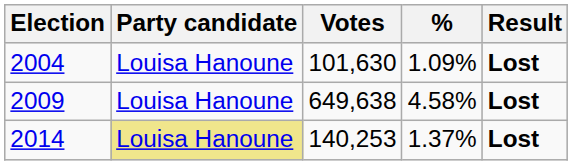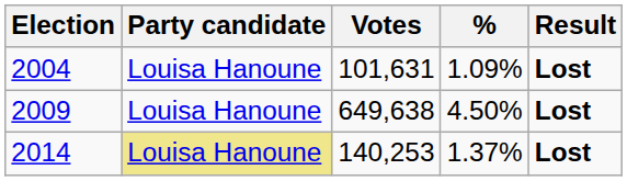2004 | Votes: 101,630 -> 101,631
2009 | %: 4.58% -> 4.50%
